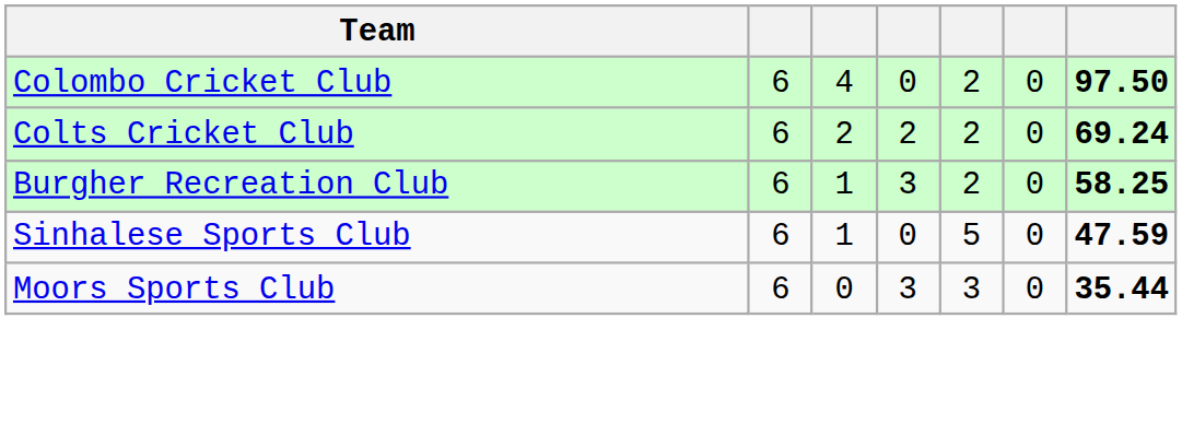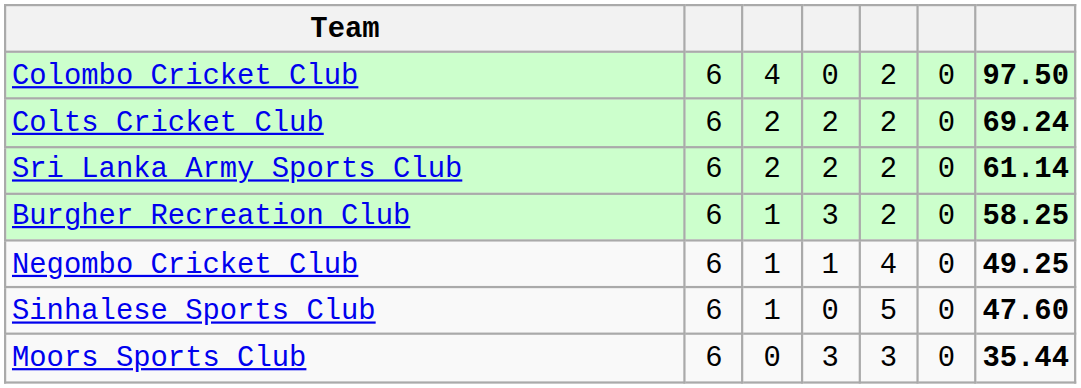+ row: Sri Lanka Army Sports Club | 6 | 2 | 2 | 2 | 0 | 61.14
+ row: Negombo Cricket Club | 6 | 1 | 1 | 4 | 0 | 49.25
Sinhalese Sports Club | column 7: 47.59 -> 47.60
